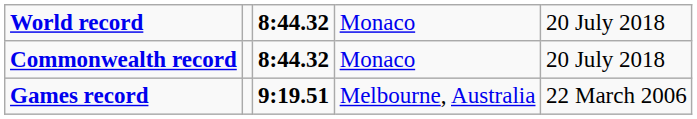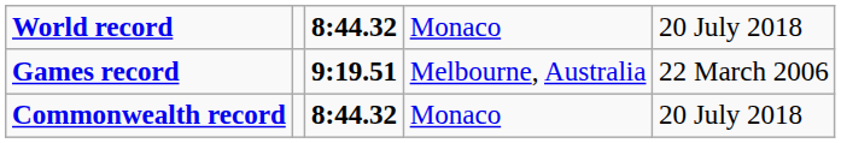rows swapped: Commonwealth record <-> Games record
